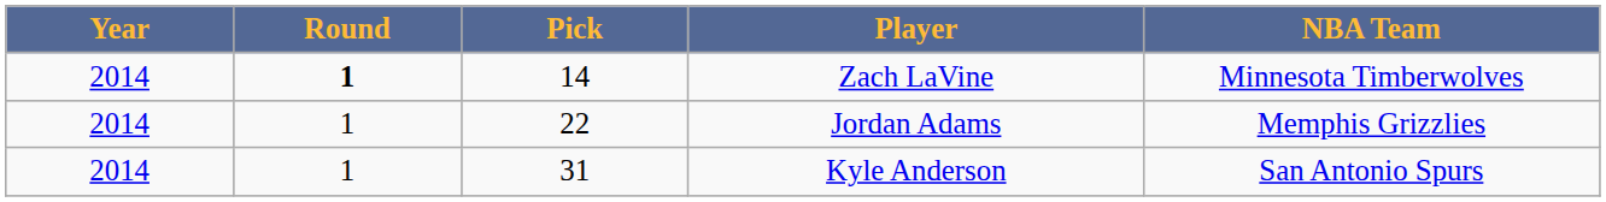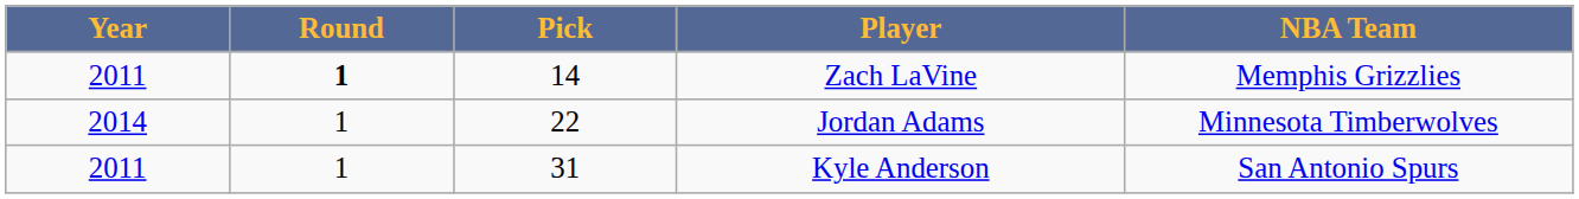Zach LaVine | Year: 2014 -> 2011
Zach LaVine | NBA Team: Minnesota Timberwolves -> Memphis Grizzlies
Jordan Adams | NBA Team: Memphis Grizzlies -> Minnesota Timberwolves
Kyle Anderson | Year: 2014 -> 2011
